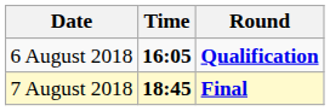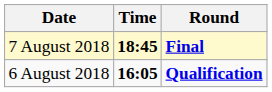rows swapped: 6 August 2018 <-> 7 August 2018
